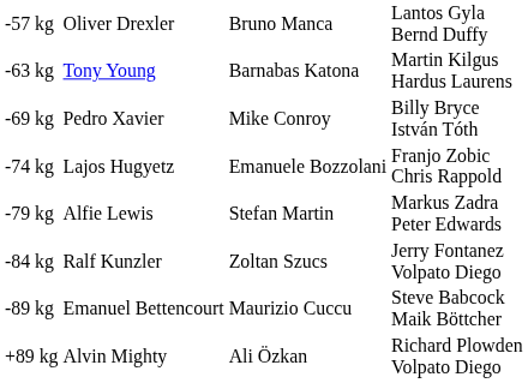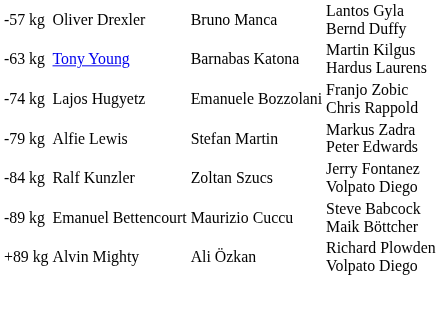- row: -69 kg | Pedro Xavier | Mike Conroy | Billy Bryce István Tóth
